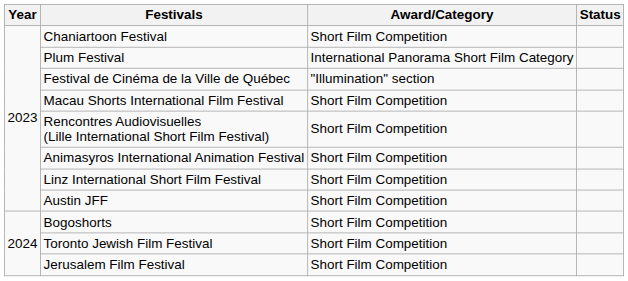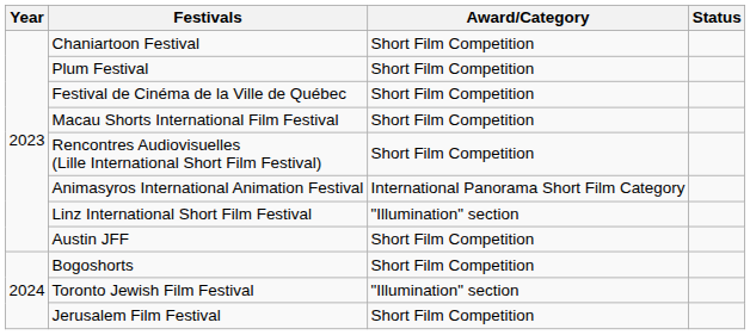Plum Festival | Award/Category: International Panorama Short Film Category -> Short Film Competition
Festival de Cinéma de la Ville de Québec | Award/Category: "Illumination" section -> Short Film Competition
Animasyros International Animation Festival | Award/Category: Short Film Competition -> International Panorama Short Film Category
Linz International Short Film Festival | Award/Category: Short Film Competition -> "Illumination" section
Toronto Jewish Film Festival | Award/Category: Short Film Competition -> "Illumination" section
